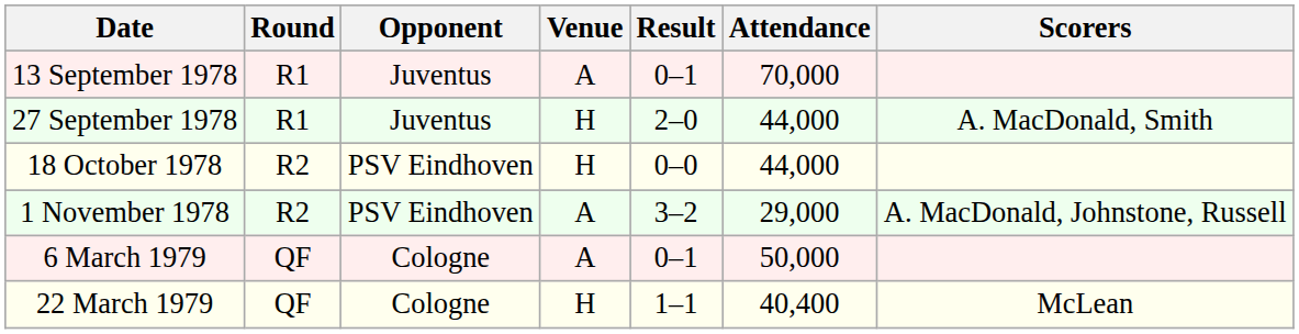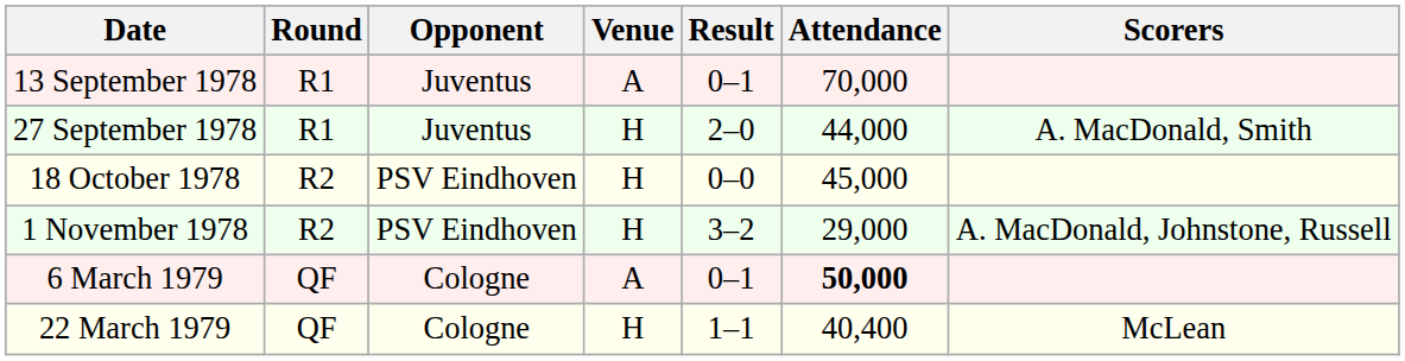18 October 1978 | Attendance: 44,000 -> 45,000
1 November 1978 | Venue: A -> H
6 March 1979 | Attendance: normal -> bold
